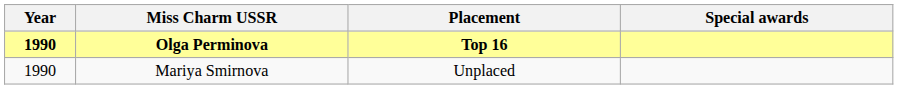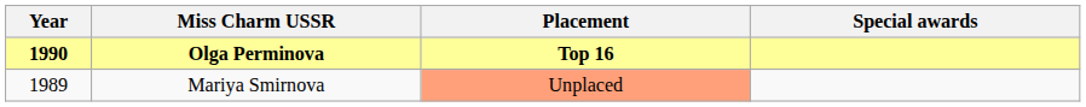Mariya Smirnova | Year: 1990 -> 1989
Mariya Smirnova | Placement: no background -> lightsalmon background
